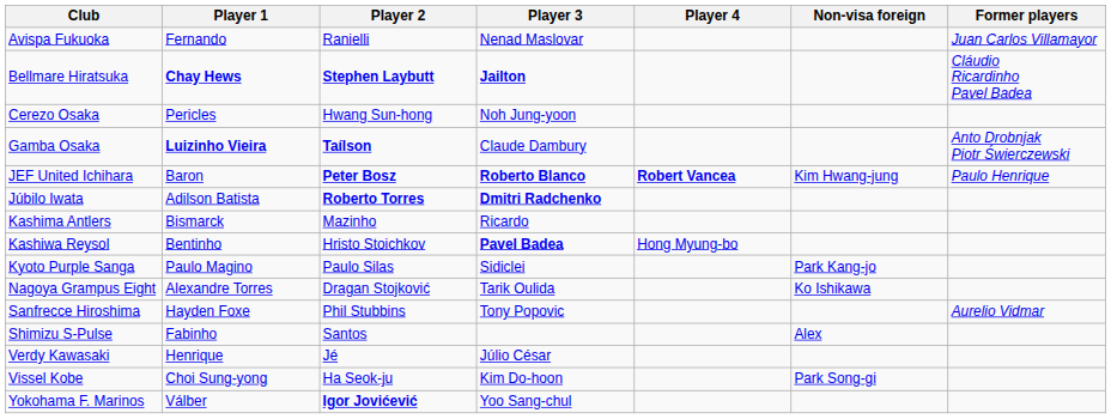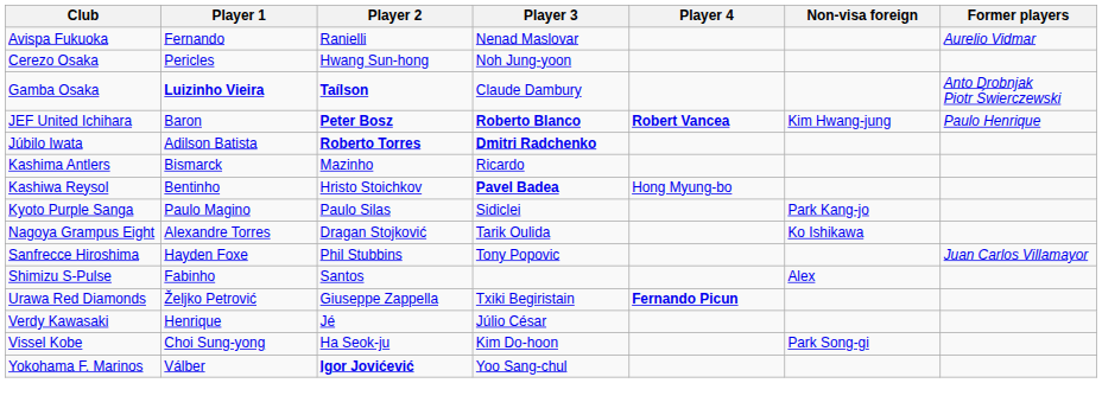Avispa Fukuoka | Former players: Juan Carlos Villamayor -> Aurelio Vidmar
- row: Bellmare Hiratsuka | Chay Hews | Stephen Laybutt | Jailton | Cláudio Ricardinho Pavel Badea
Sanfrecce Hiroshima | Former players: Aurelio Vidmar -> Juan Carlos Villamayor
+ row: Urawa Red Diamonds | Željko Petrović | Giuseppe Zappella | Txiki Begiristain | Fernando Picun
